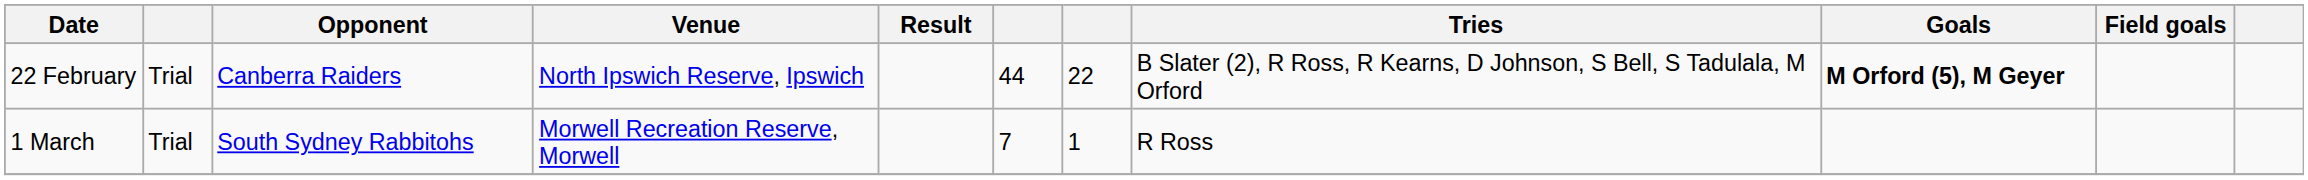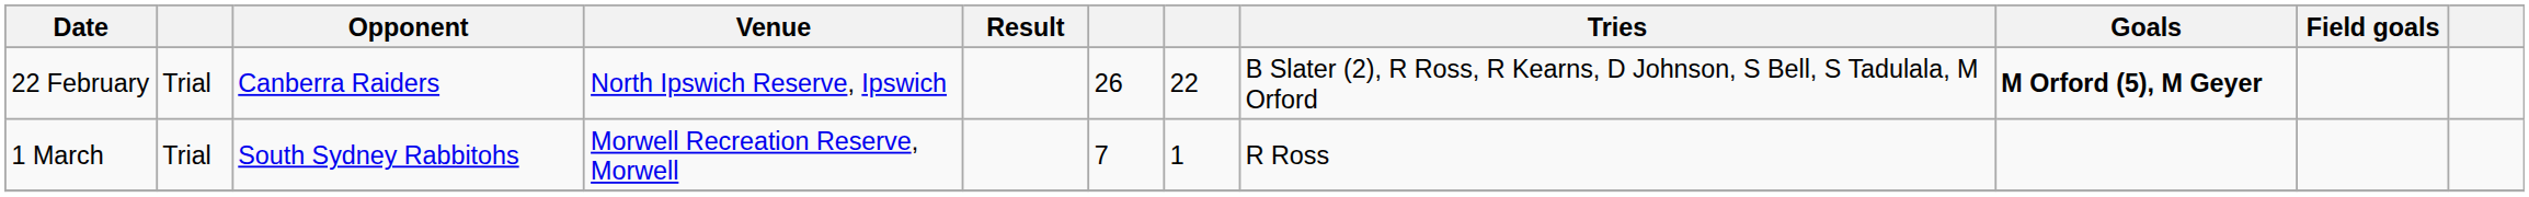22 February | column 6: 44 -> 26
